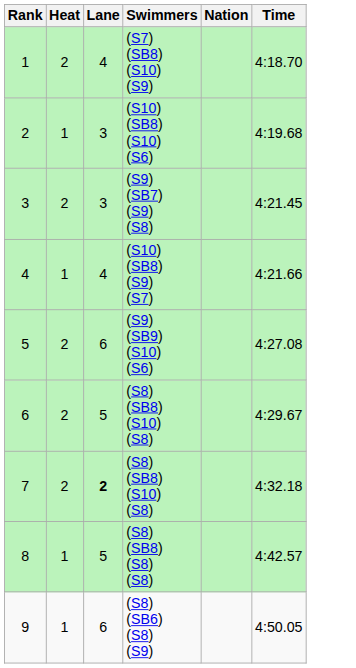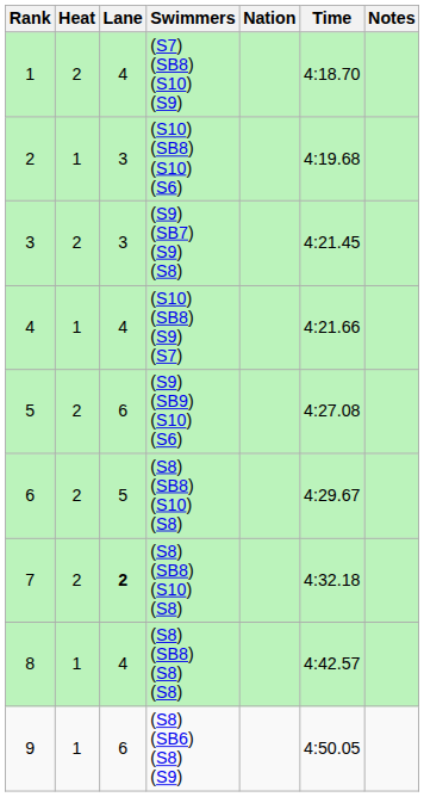+ column: Notes
8 | Lane: 5 -> 4
